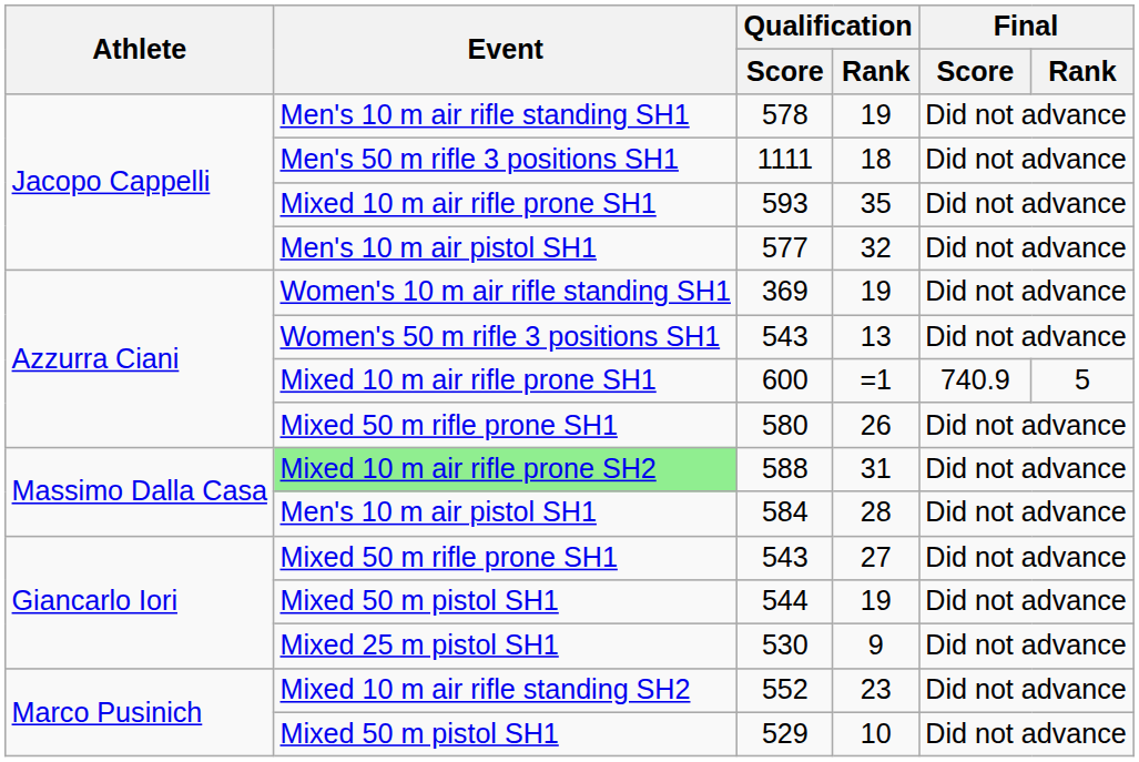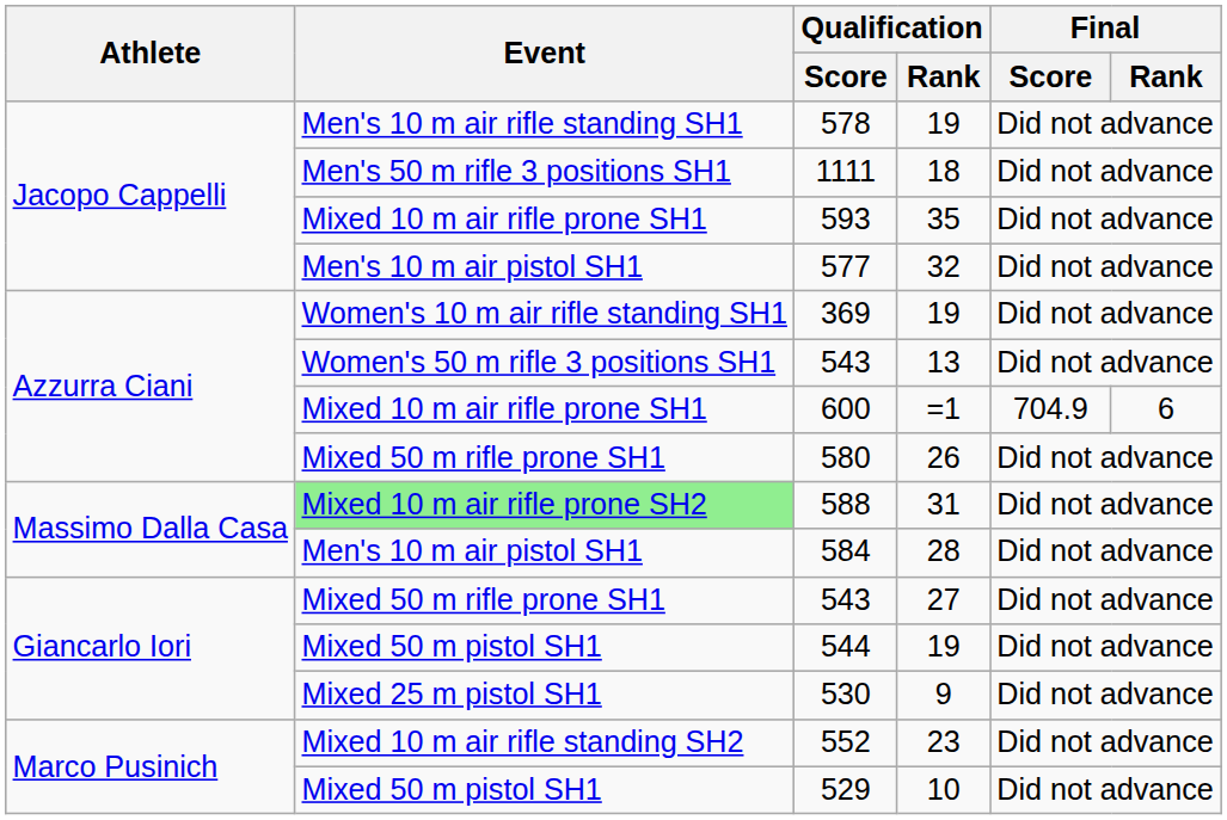600 | Final / Score: 740.9 -> 704.9
600 | Final / Rank: 5 -> 6
